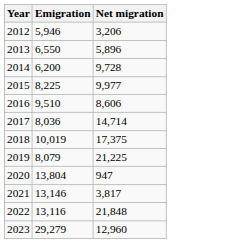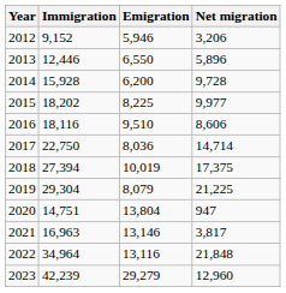+ column: Immigration | 9,152 | 12,446 | 15,928 | 18,202 | 18,116 | 22,750 | 27,394 | 29,304 | 14,751 | 16,963 | 34,964 | 42,239
